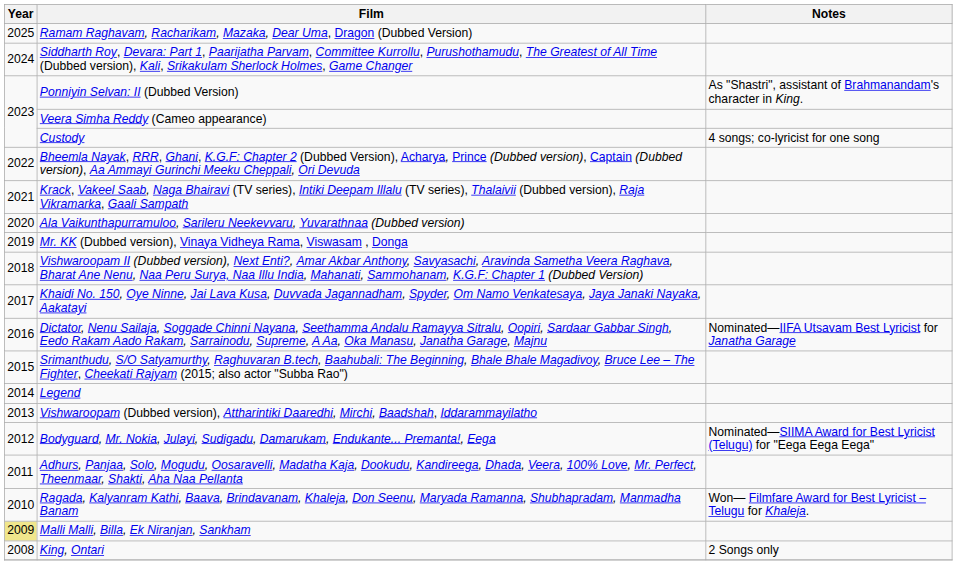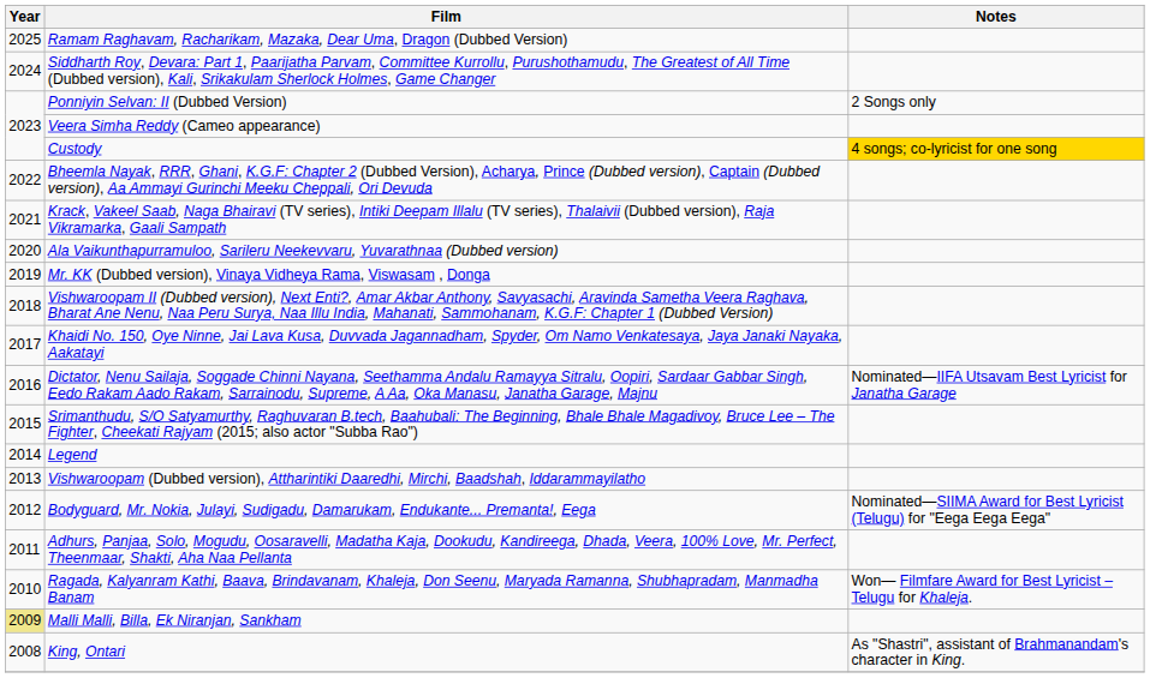Ponniyin Selvan: II (Dubbed Version) | Notes: As "Shastri", assistant of Brahmanandam's character in King. -> 2 Songs only
Custody | Notes: no background -> gold background
King, Ontari | Notes: 2 Songs only -> As "Shastri", assistant of Brahmanandam's character in King.
